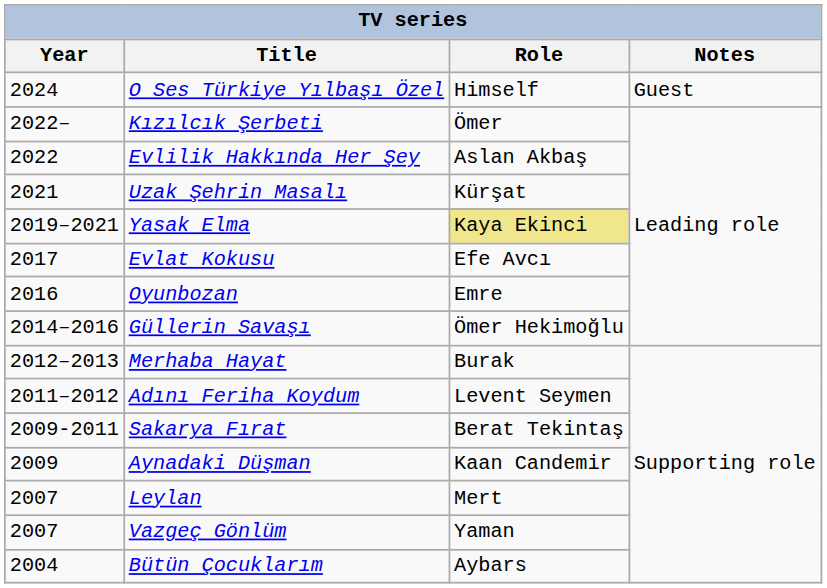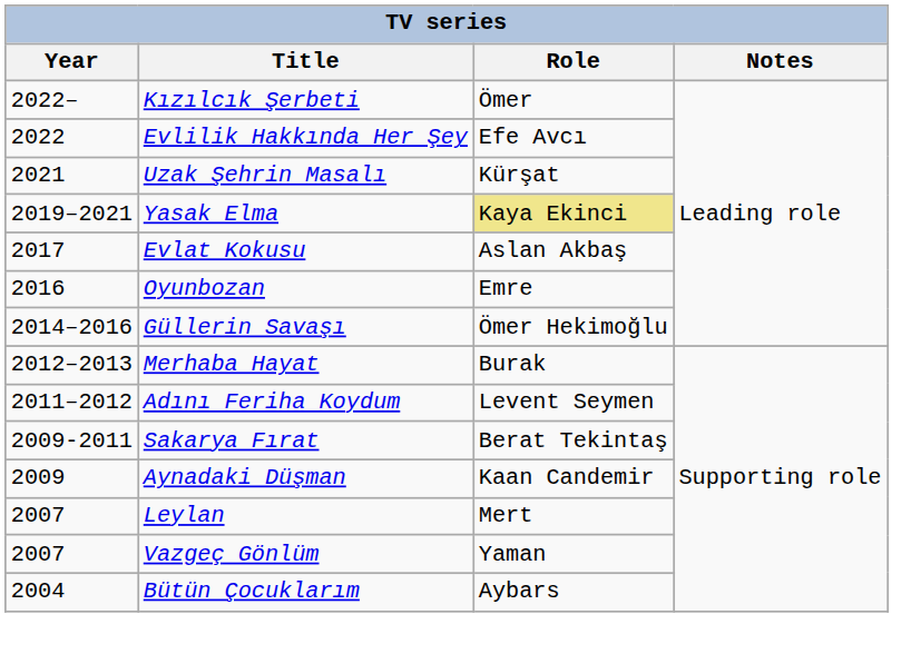- row: 2024 | O Ses Türkiye Yılbaşı Özel | Himself | Guest
Evlilik Hakkında Her Şey | Role: Aslan Akbaş -> Efe Avcı
Evlat Kokusu | Role: Efe Avcı -> Aslan Akbaş
